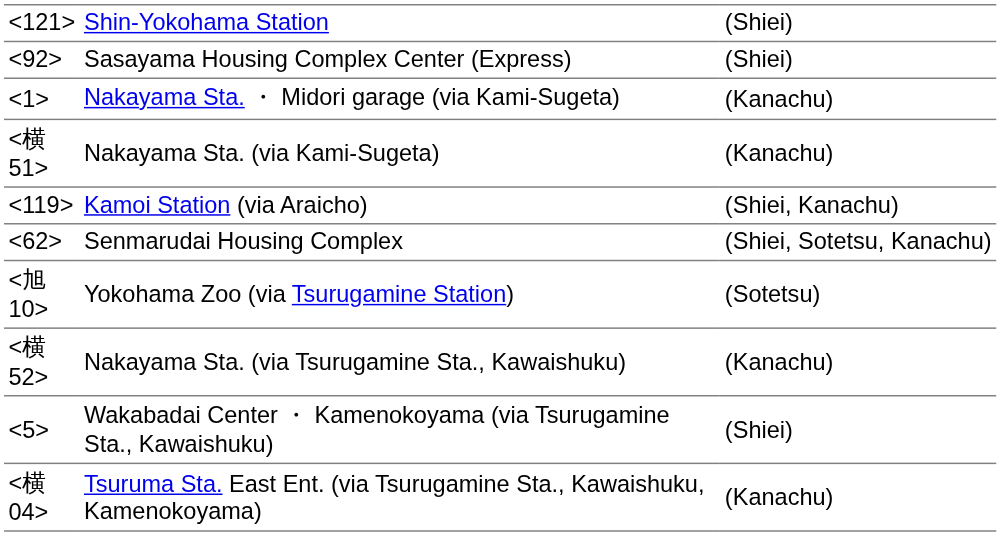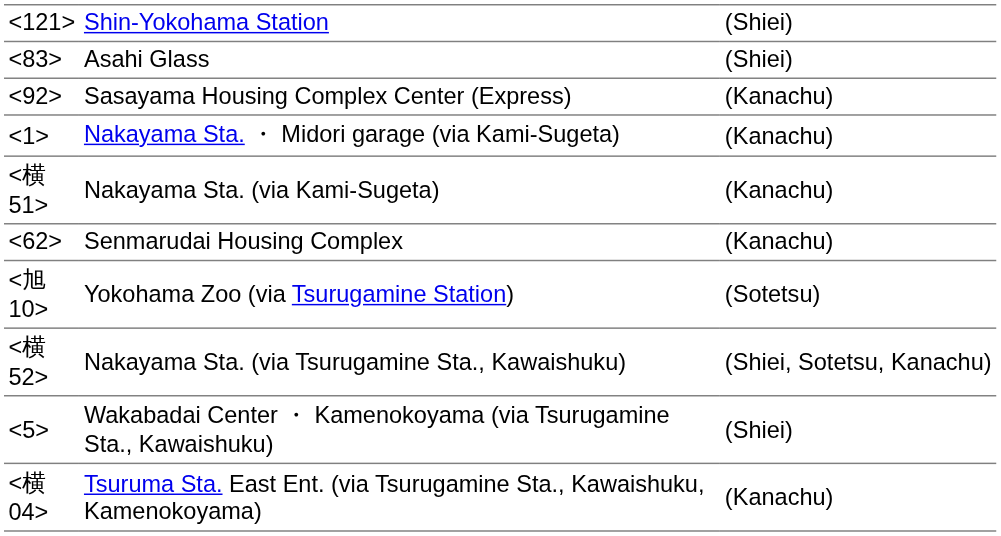+ row: Asahi Glass | (Shiei)
Sasayama Housing Complex Center (Express) | column 3: (Shiei) -> (Kanachu)
- row: Kamoi Station (via Araicho) | (Shiei, Kanachu)
Senmarudai Housing Complex | column 3: (Shiei, Sotetsu, Kanachu) -> (Kanachu)
Nakayama Sta. (via Tsurugamine Sta., Kawaishuku) | column 3: (Kanachu) -> (Shiei, Sotetsu, Kanachu)
